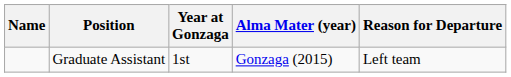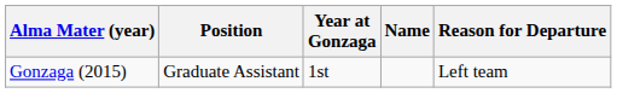columns swapped: Name <-> Alma Mater (year)
